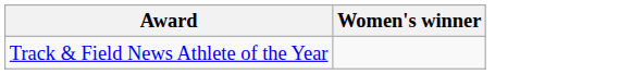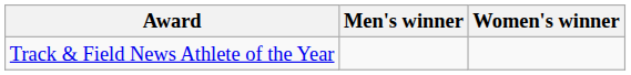+ column: Men's winner
